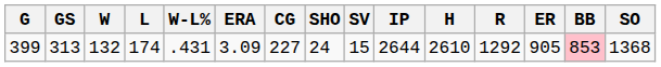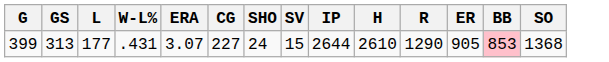- column: W | 132
399 | L: 174 -> 177
399 | ERA: 3.09 -> 3.07
399 | R: 1292 -> 1290
